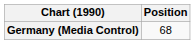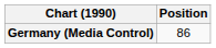Germany (Media Control) | Position: 68 -> 86
